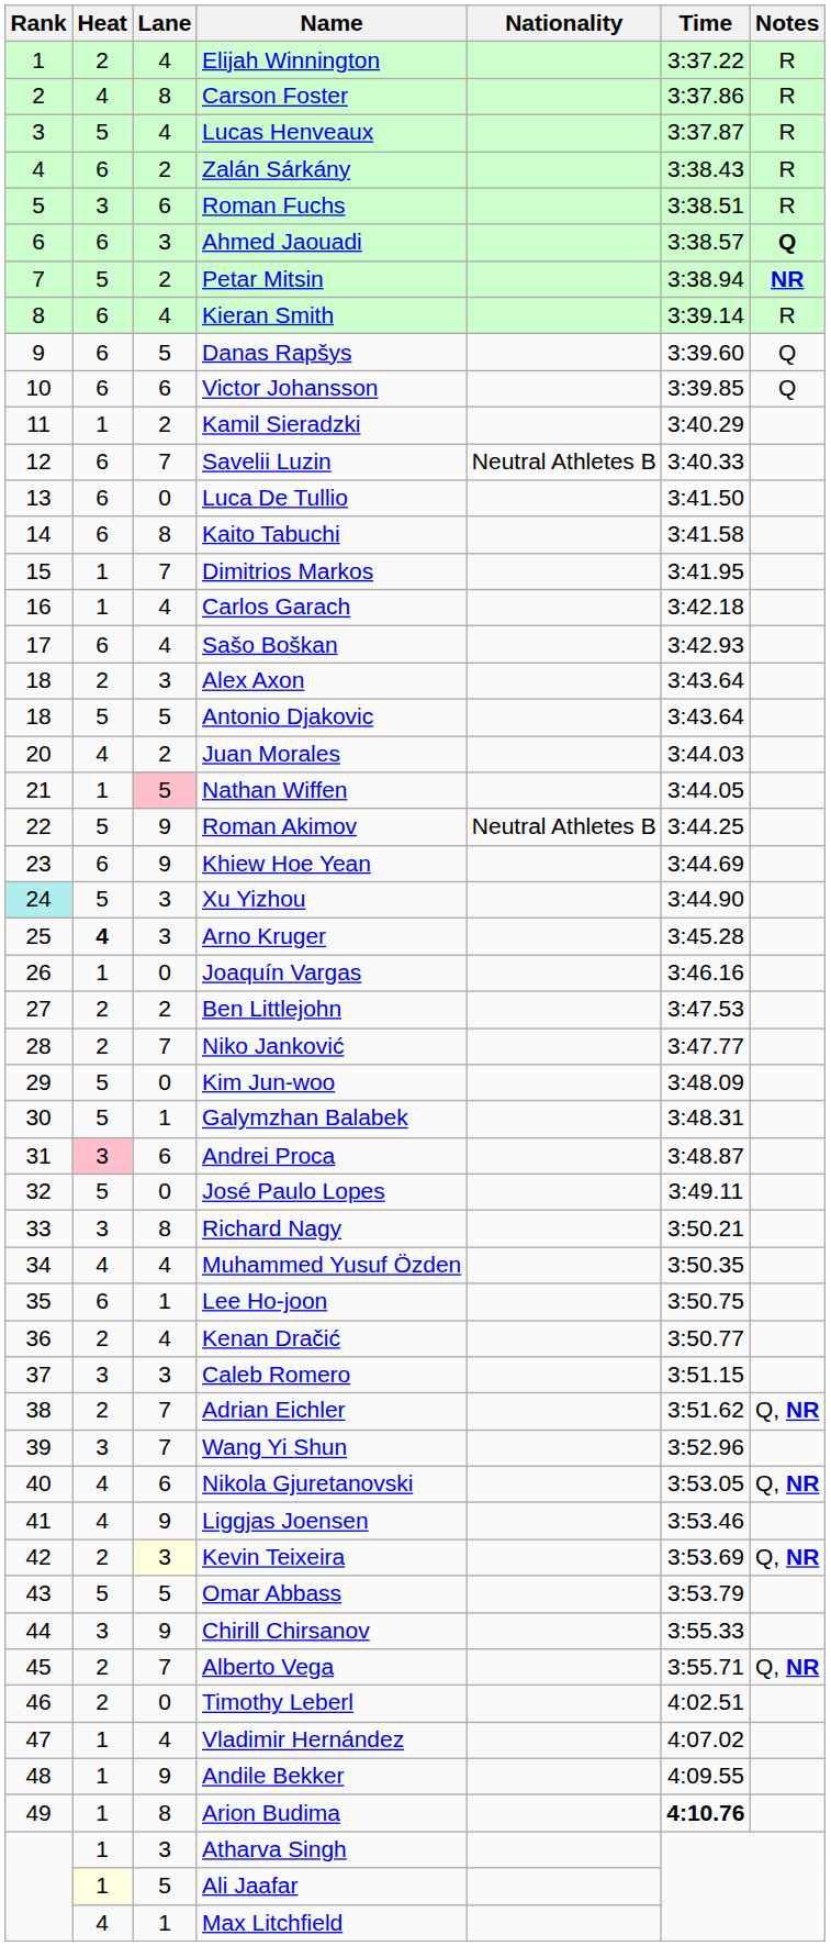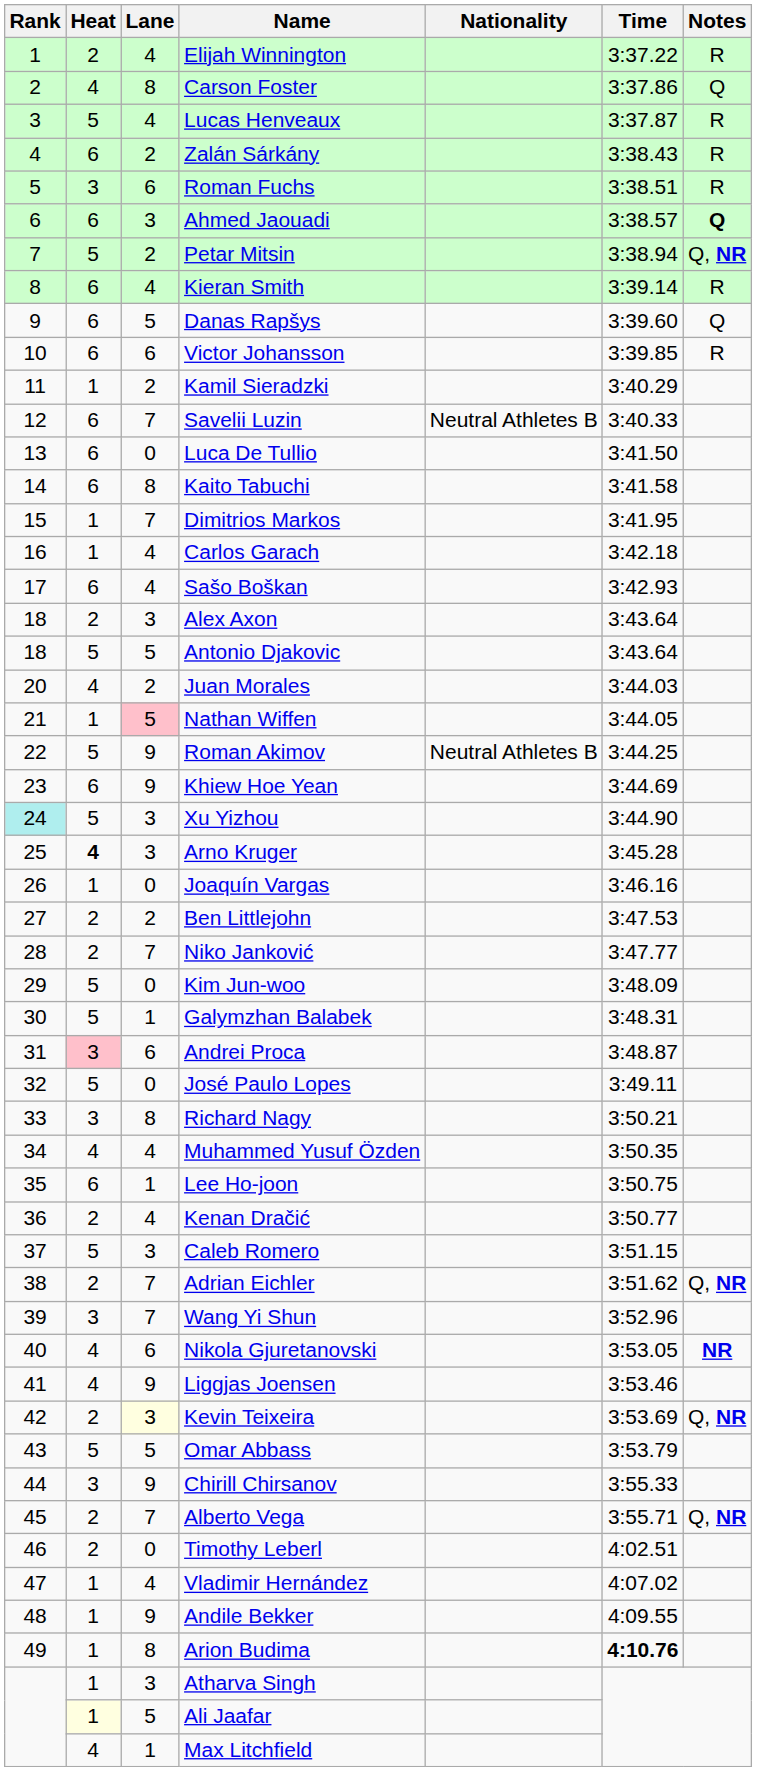Carson Foster | Notes: R -> Q
Petar Mitsin | Notes: NR -> Q, NR
Victor Johansson | Notes: Q -> R
Caleb Romero | Heat: 3 -> 5
Nikola Gjuretanovski | Notes: Q, NR -> NR
